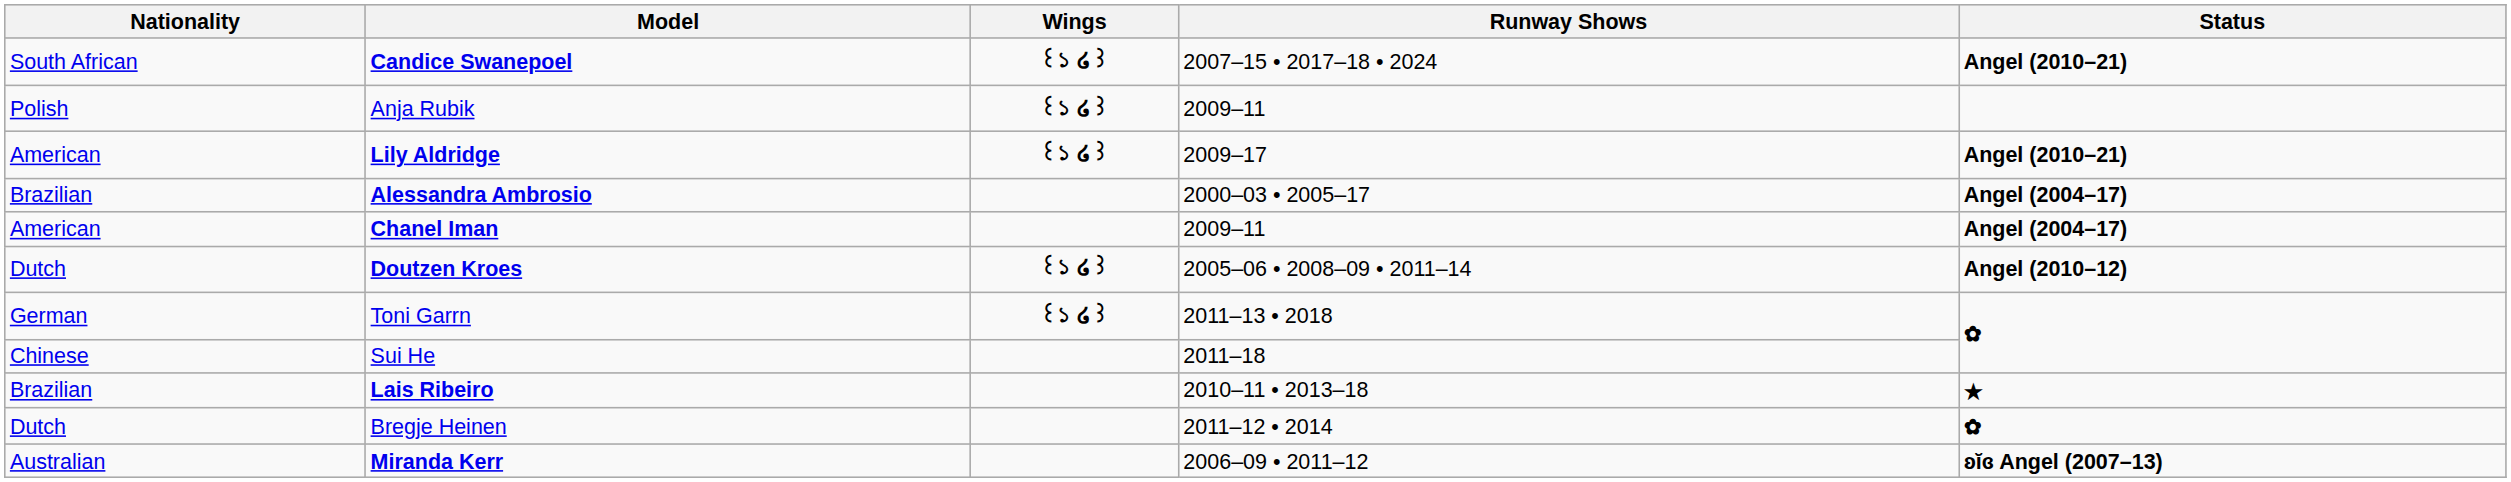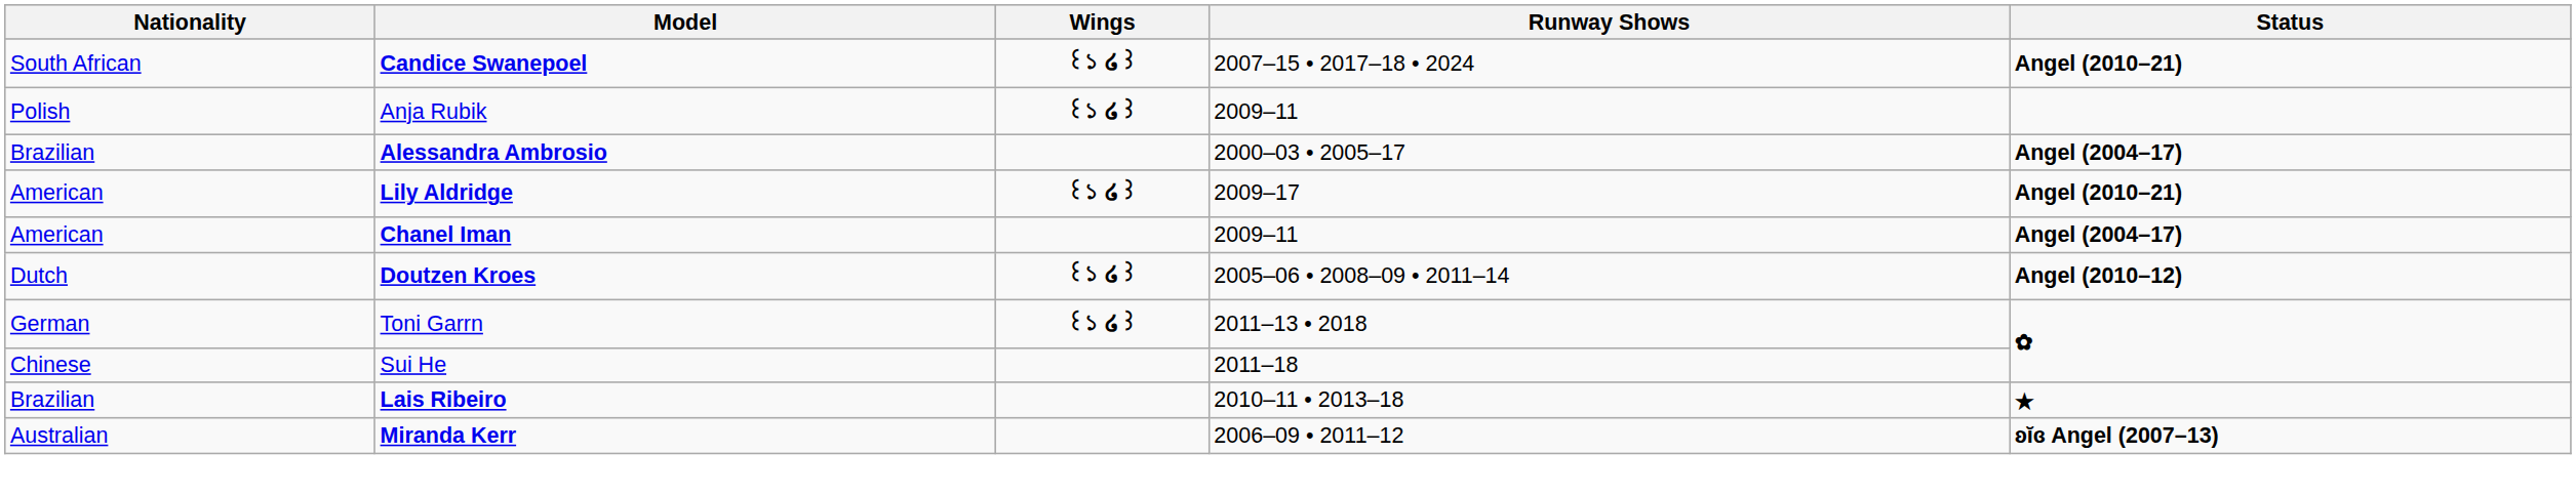rows swapped: Lily Aldridge <-> Alessandra Ambrosio
- row: Dutch | Bregje Heinen | 2011–12 • 2014 | ✿
